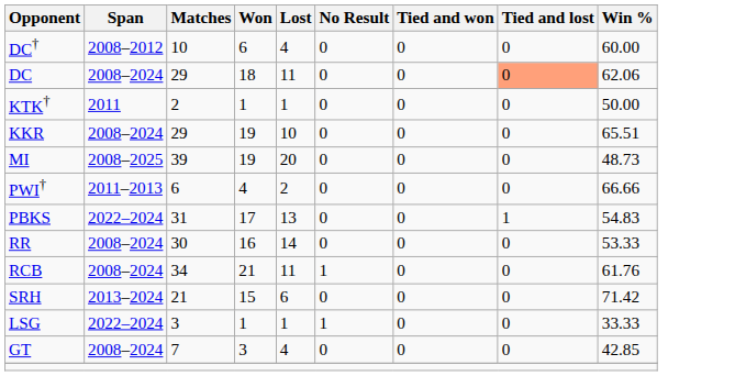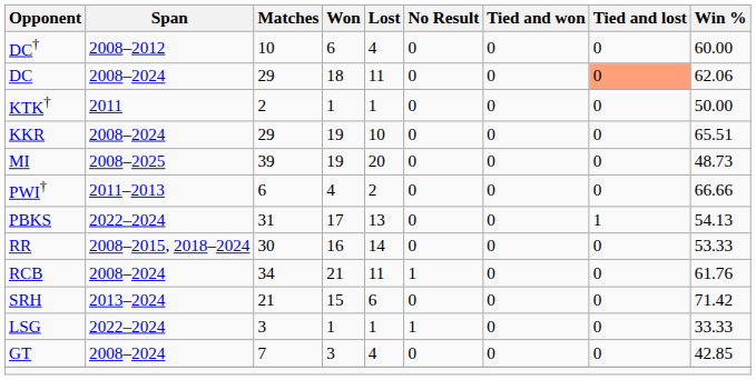PBKS | Win %: 54.83 -> 54.13
RR | Span: 2008–2024 -> 2008–2015, 2018–2024
